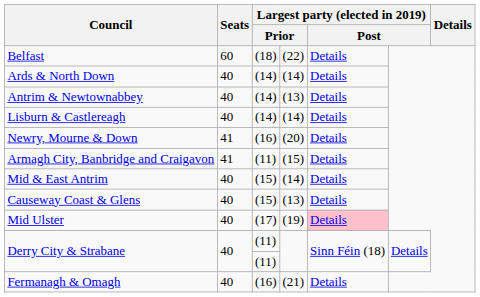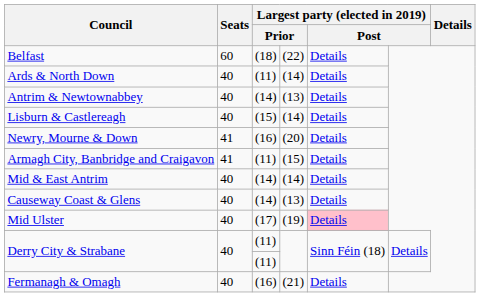Ards & North Down | column 3: (14) -> (11)
Lisburn & Castlereagh | column 3: (14) -> (15)
Mid & East Antrim | column 3: (15) -> (14)
Causeway Coast & Glens | column 3: (15) -> (14)
